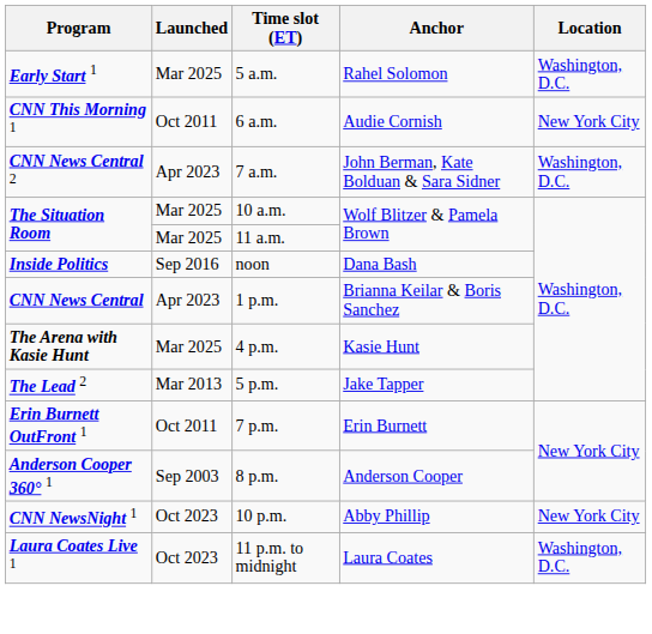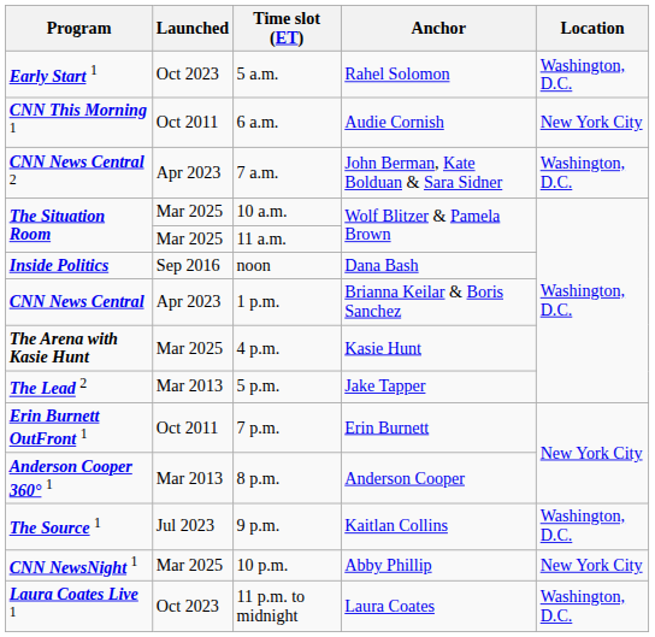5 a.m. | Launched: Mar 2025 -> Oct 2023
8 p.m. | Launched: Sep 2003 -> Mar 2013
+ row: The Source 1 | Jul 2023 | 9 p.m. | Kaitlan Collins | Washington, D.C.
10 p.m. | Launched: Oct 2023 -> Mar 2025
